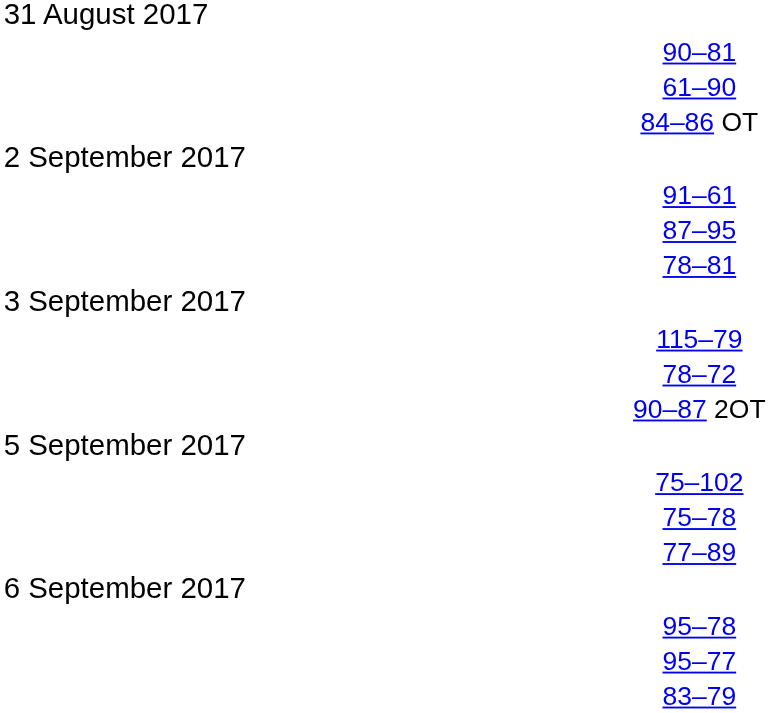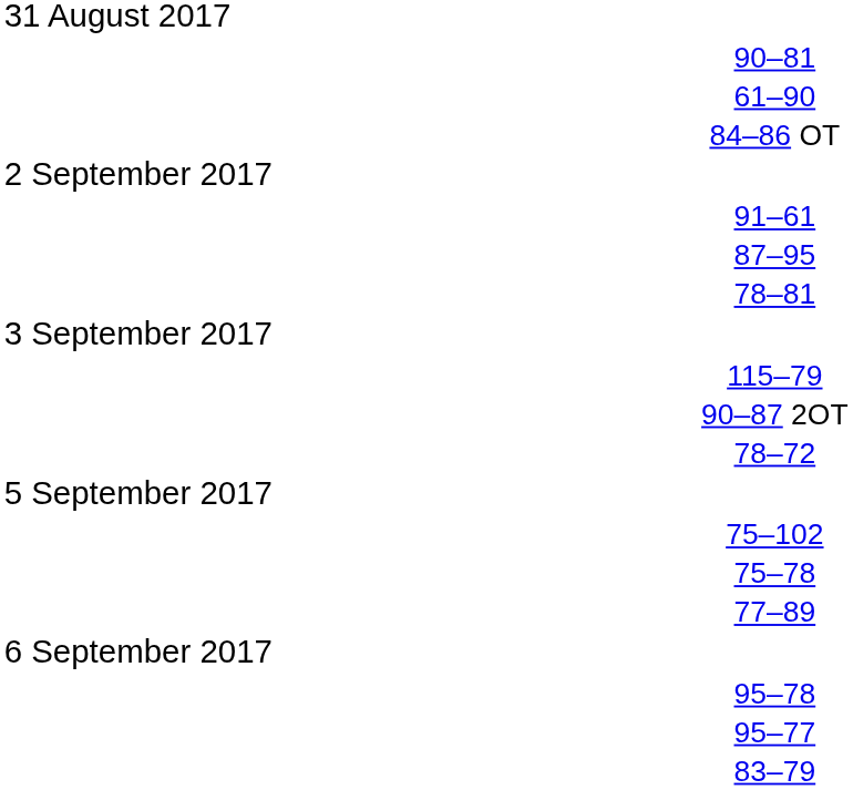rows swapped: 78–72 <-> 90–87 2OT
